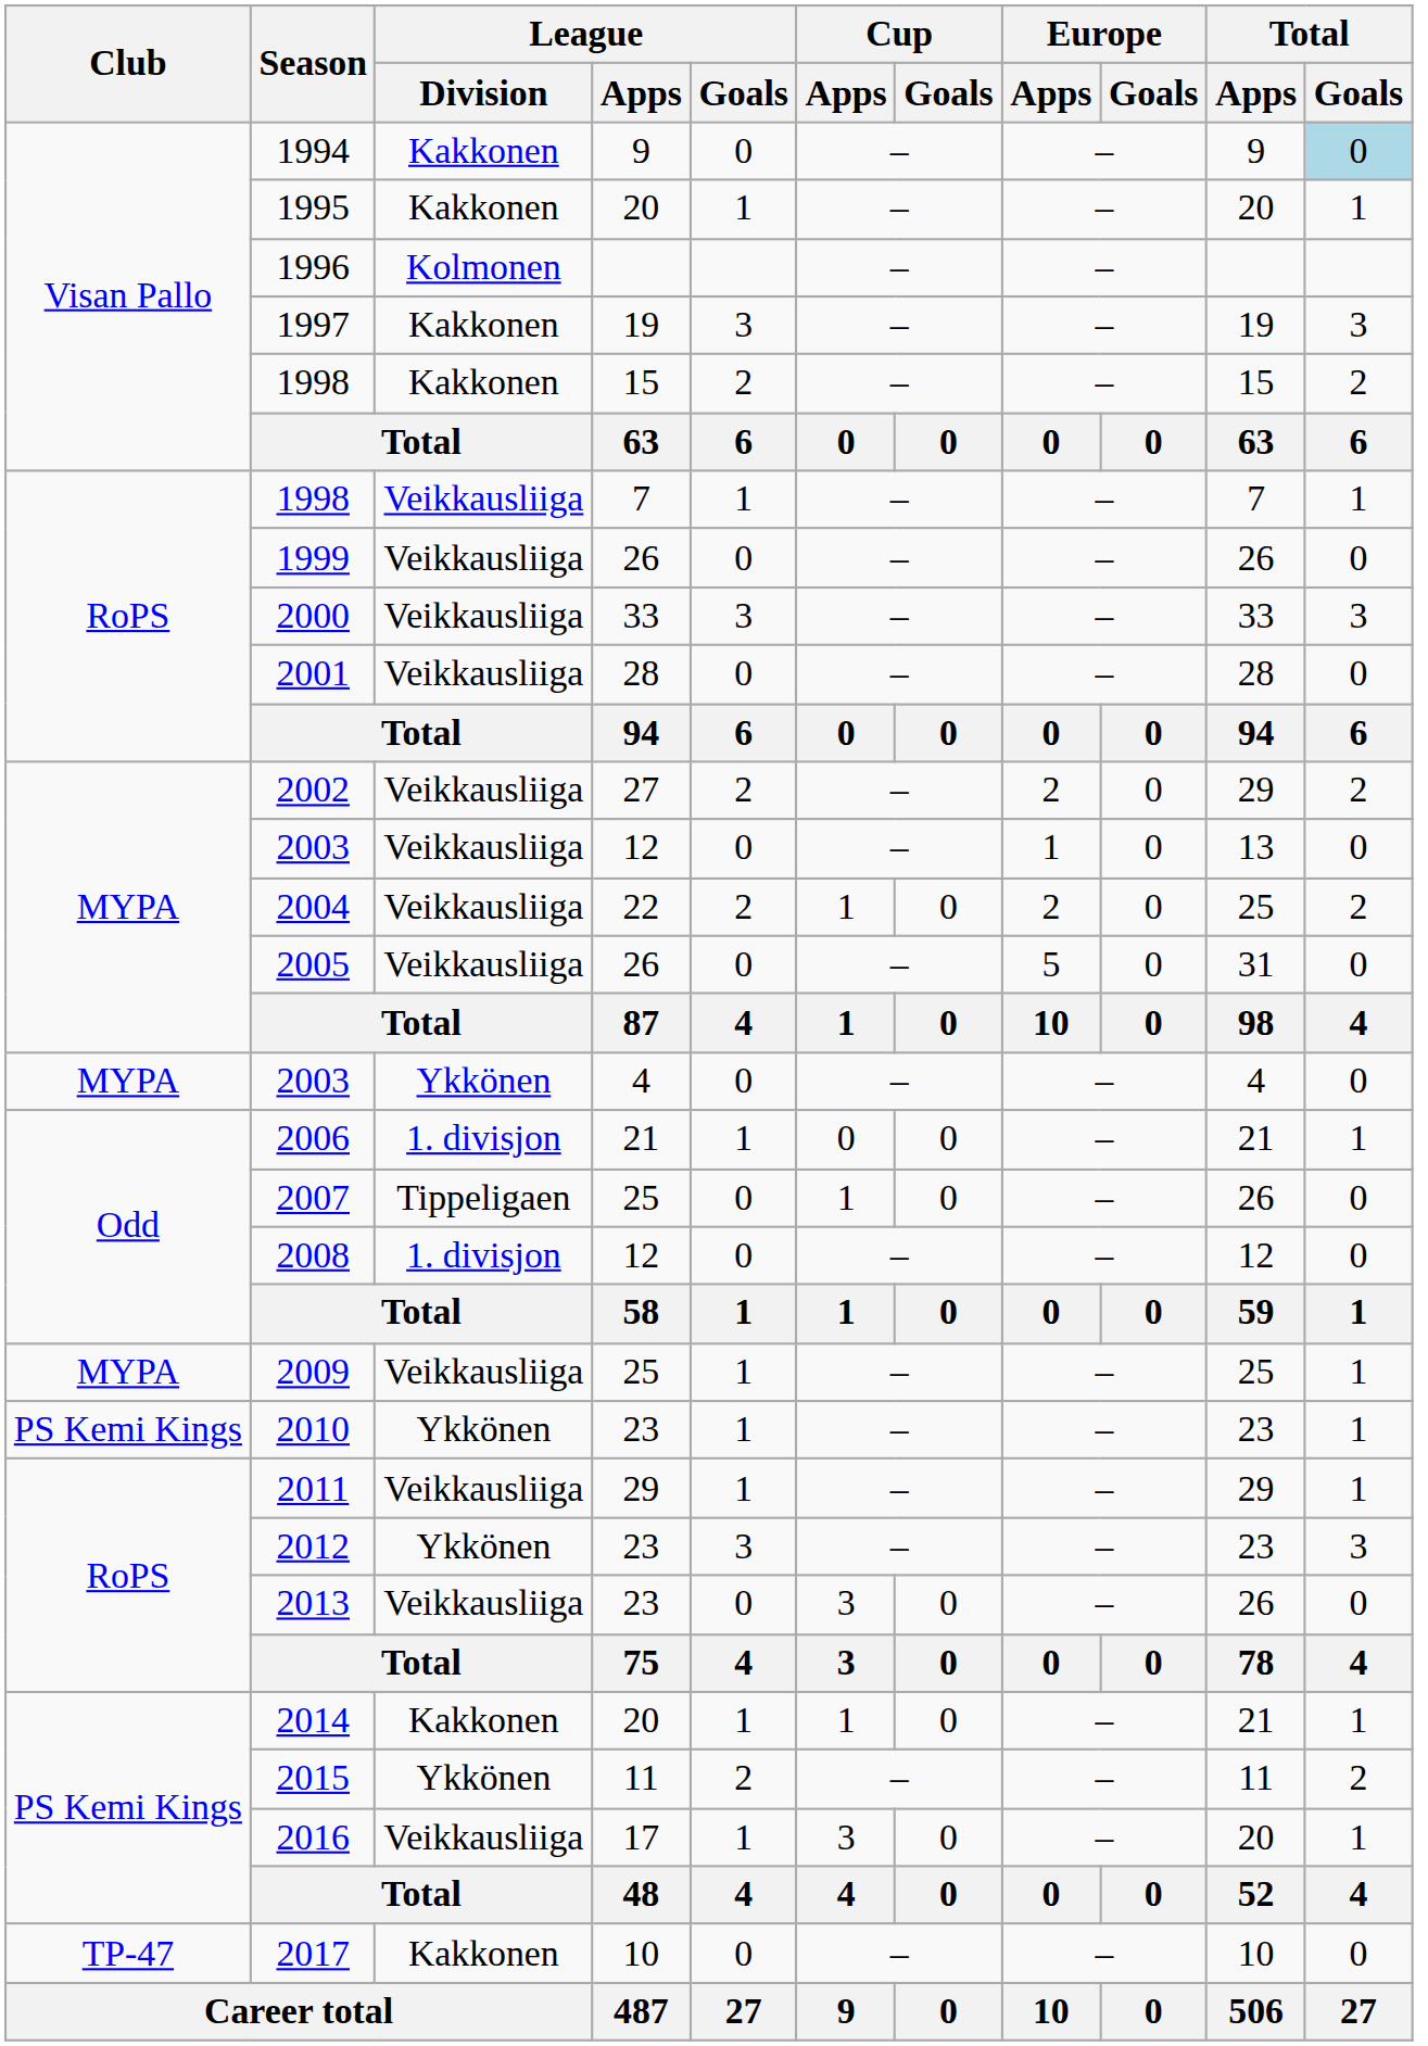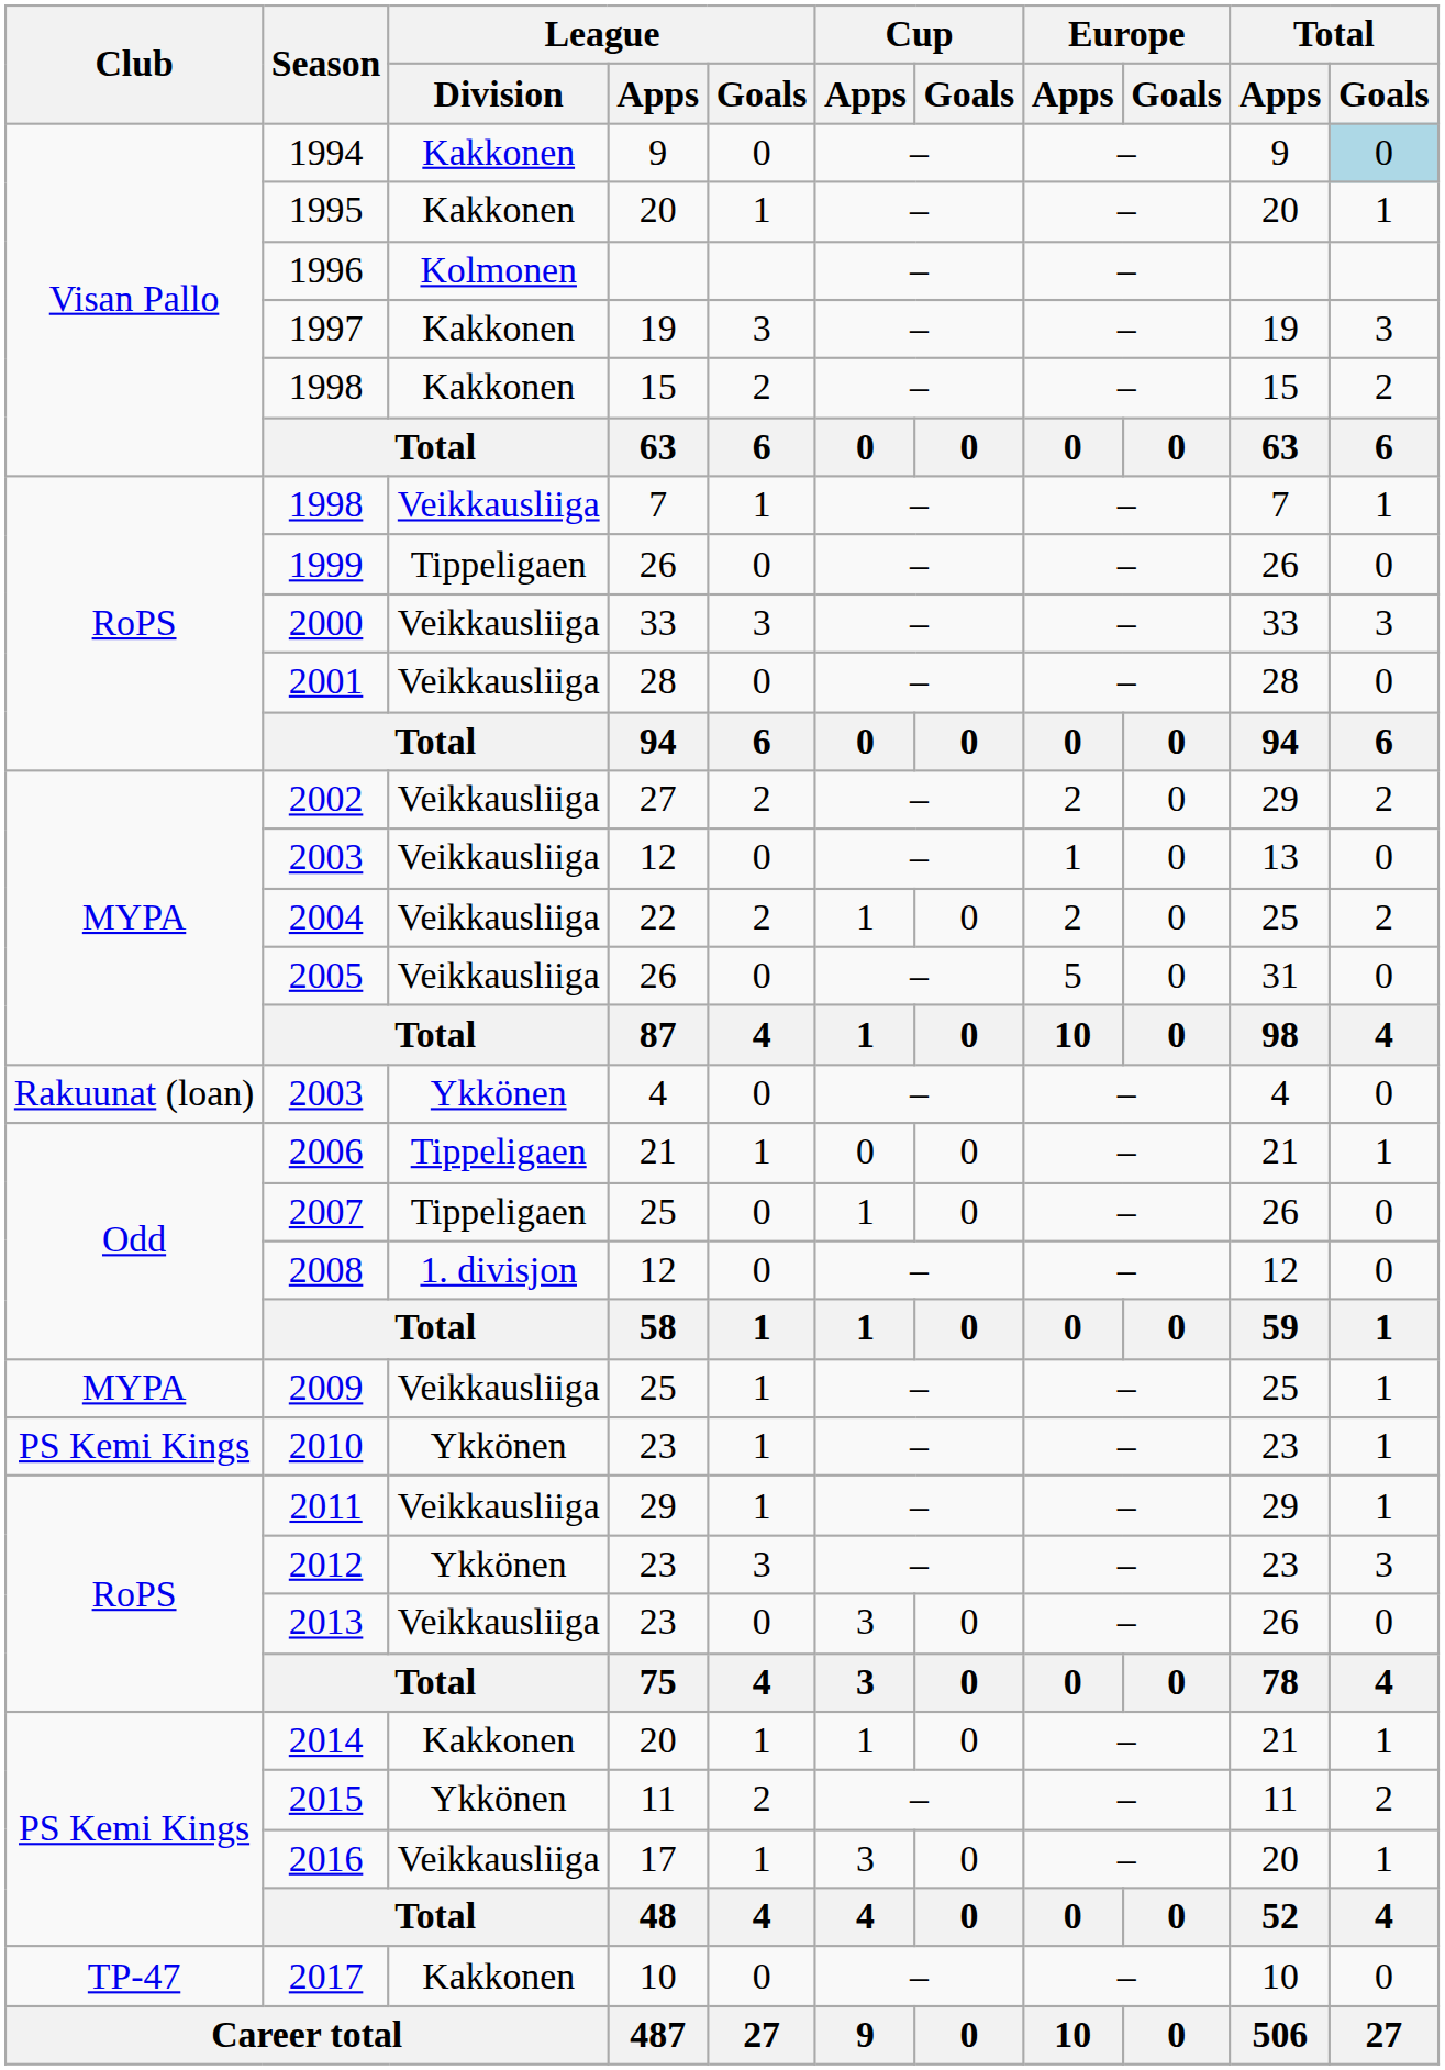1999 | League / Division: Veikkausliiga -> Tippeligaen
2003 / 4 | Club: MYPA -> Rakuunat (loan)
2006 | League / Division: 1. divisjon -> Tippeligaen
